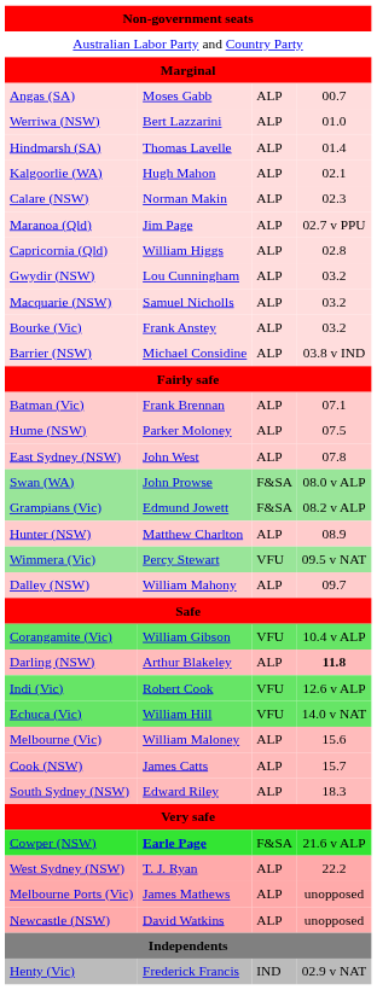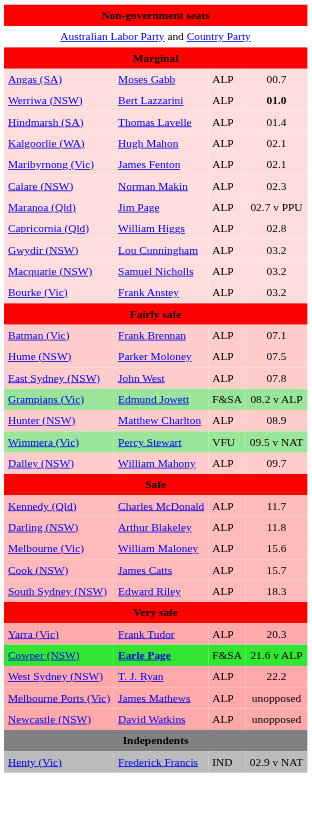Werriwa (NSW) | column 4: normal -> bold
+ row: Maribyrnong (Vic) | James Fenton | ALP | 02.1
- row: Barrier (NSW) | Michael Considine | ALP | 03.8 v IND
- row: Swan (WA) | John Prowse | F&SA | 08.0 v ALP
- row: Corangamite (Vic) | William Gibson | VFU | 10.4 v ALP
+ row: Kennedy (Qld) | Charles McDonald | ALP | 11.7
Darling (NSW) | column 4: bold -> normal
- row: Indi (Vic) | Robert Cook | VFU | 12.6 v ALP
- row: Echuca (Vic) | William Hill | VFU | 14.0 v NAT
+ row: Yarra (Vic) | Frank Tudor | ALP | 20.3
